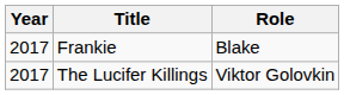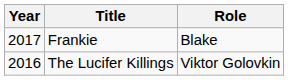The Lucifer Killings | Year: 2017 -> 2016
